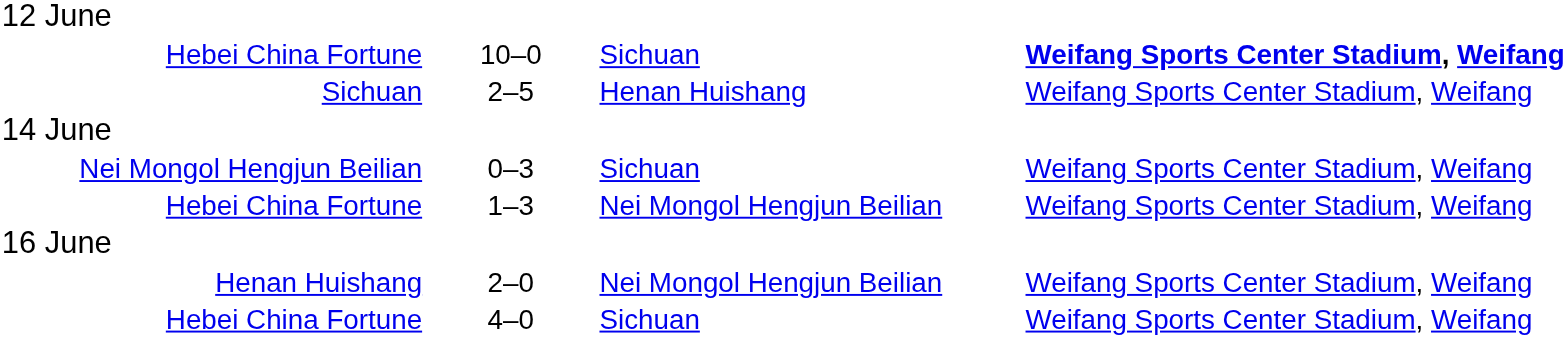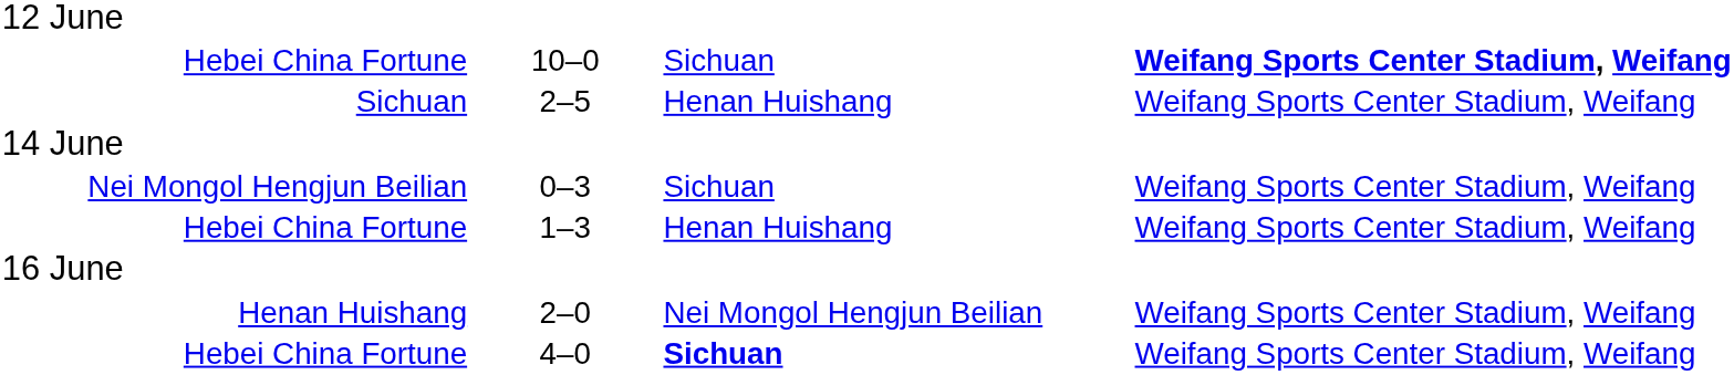Hebei China Fortune / 1–3 | column 3: Nei Mongol Hengjun Beilian -> Henan Huishang
Hebei China Fortune / 4–0 | column 3: normal -> bold
